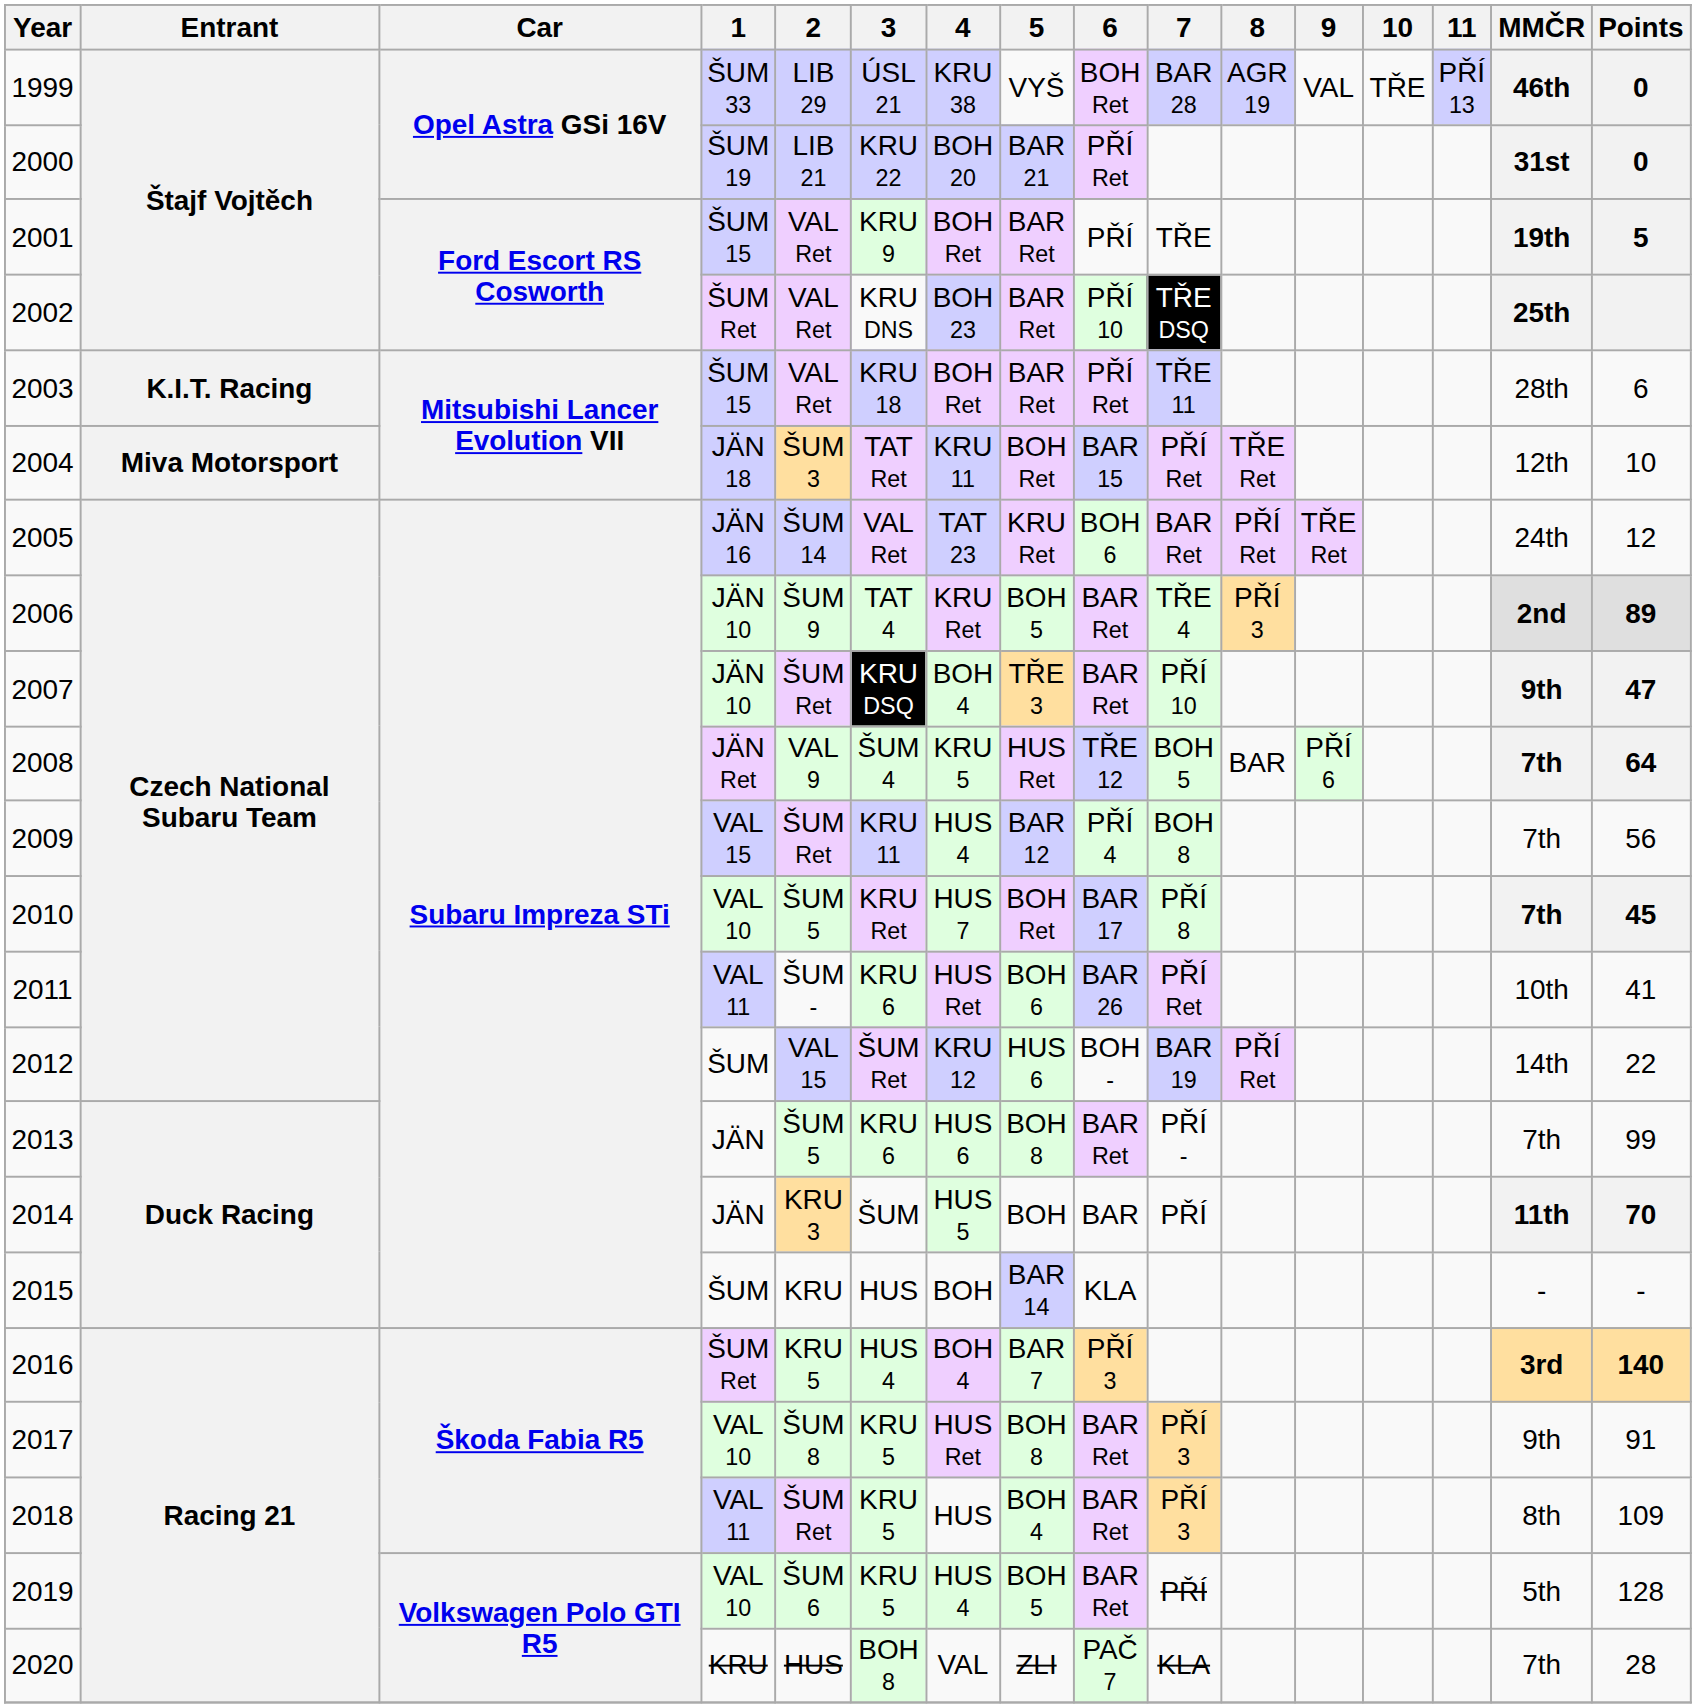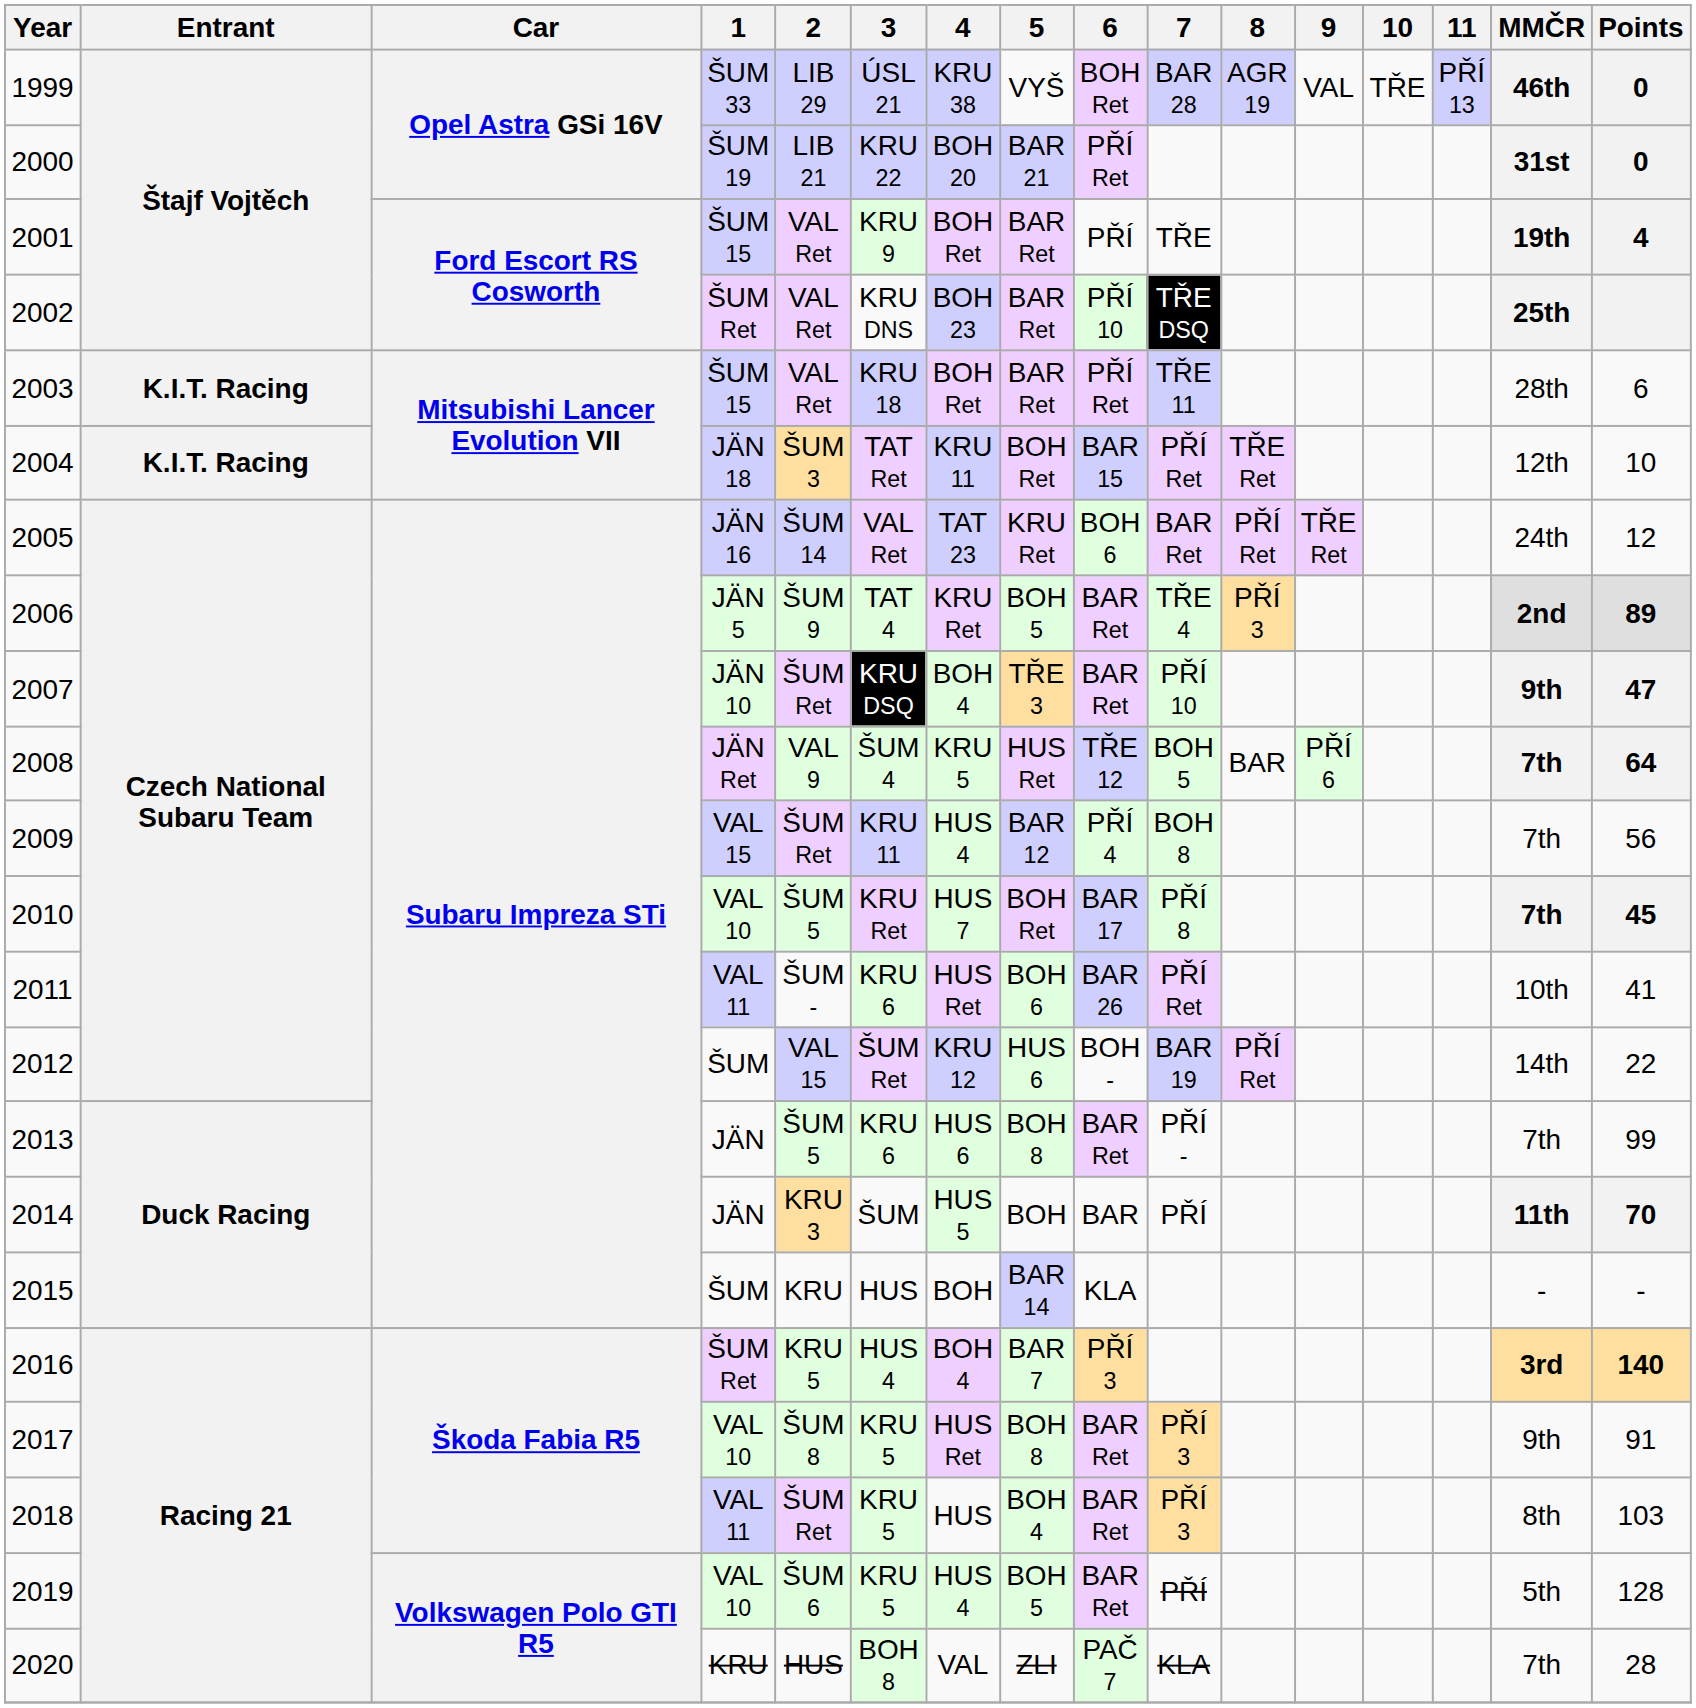2001 | Points: 5 -> 4
2004 | Entrant: Miva Motorsport -> K.I.T. Racing
2006 | 1: JÄN 10 -> JÄN 5
2018 | Points: 109 -> 103
